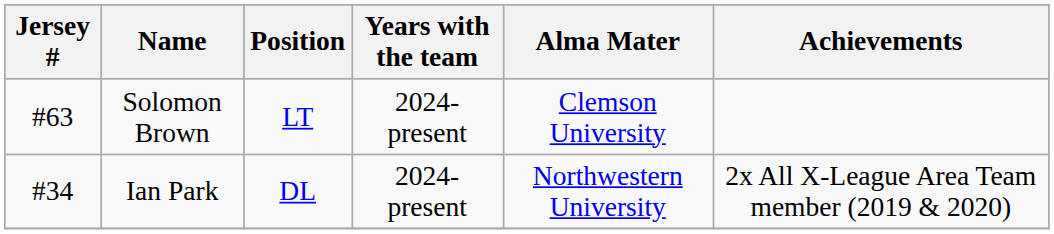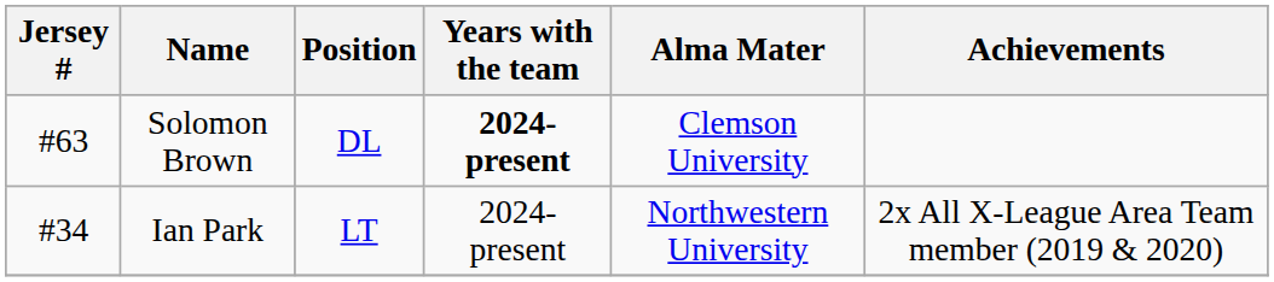Solomon Brown | Position: LT -> DL
Solomon Brown | Years with the team: normal -> bold
Ian Park | Position: DL -> LT
